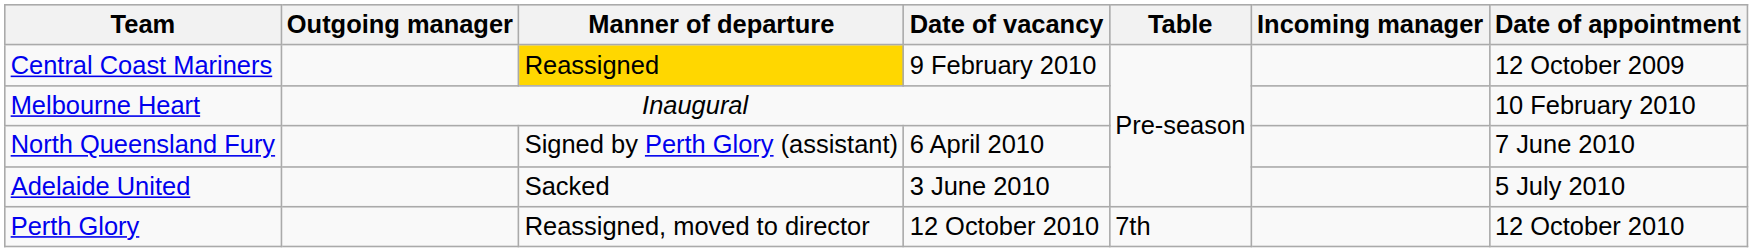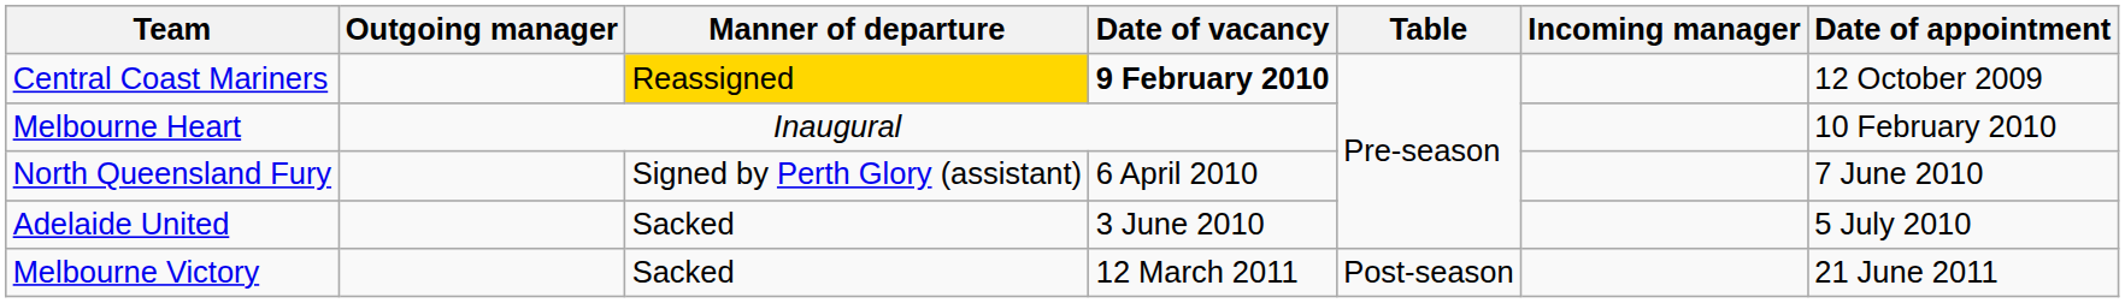Central Coast Mariners | Date of vacancy: normal -> bold
- row: Perth Glory | Reassigned, moved to director | 12 October 2010 | 7th | 12 October 2010
+ row: Melbourne Victory | Sacked | 12 March 2011 | Post-season | 21 June 2011
